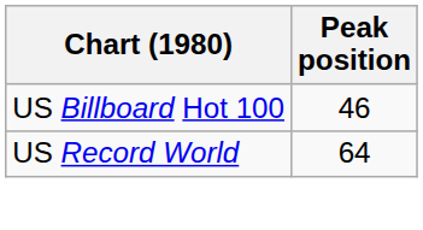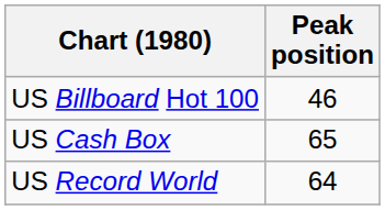+ row: US Cash Box | 65
